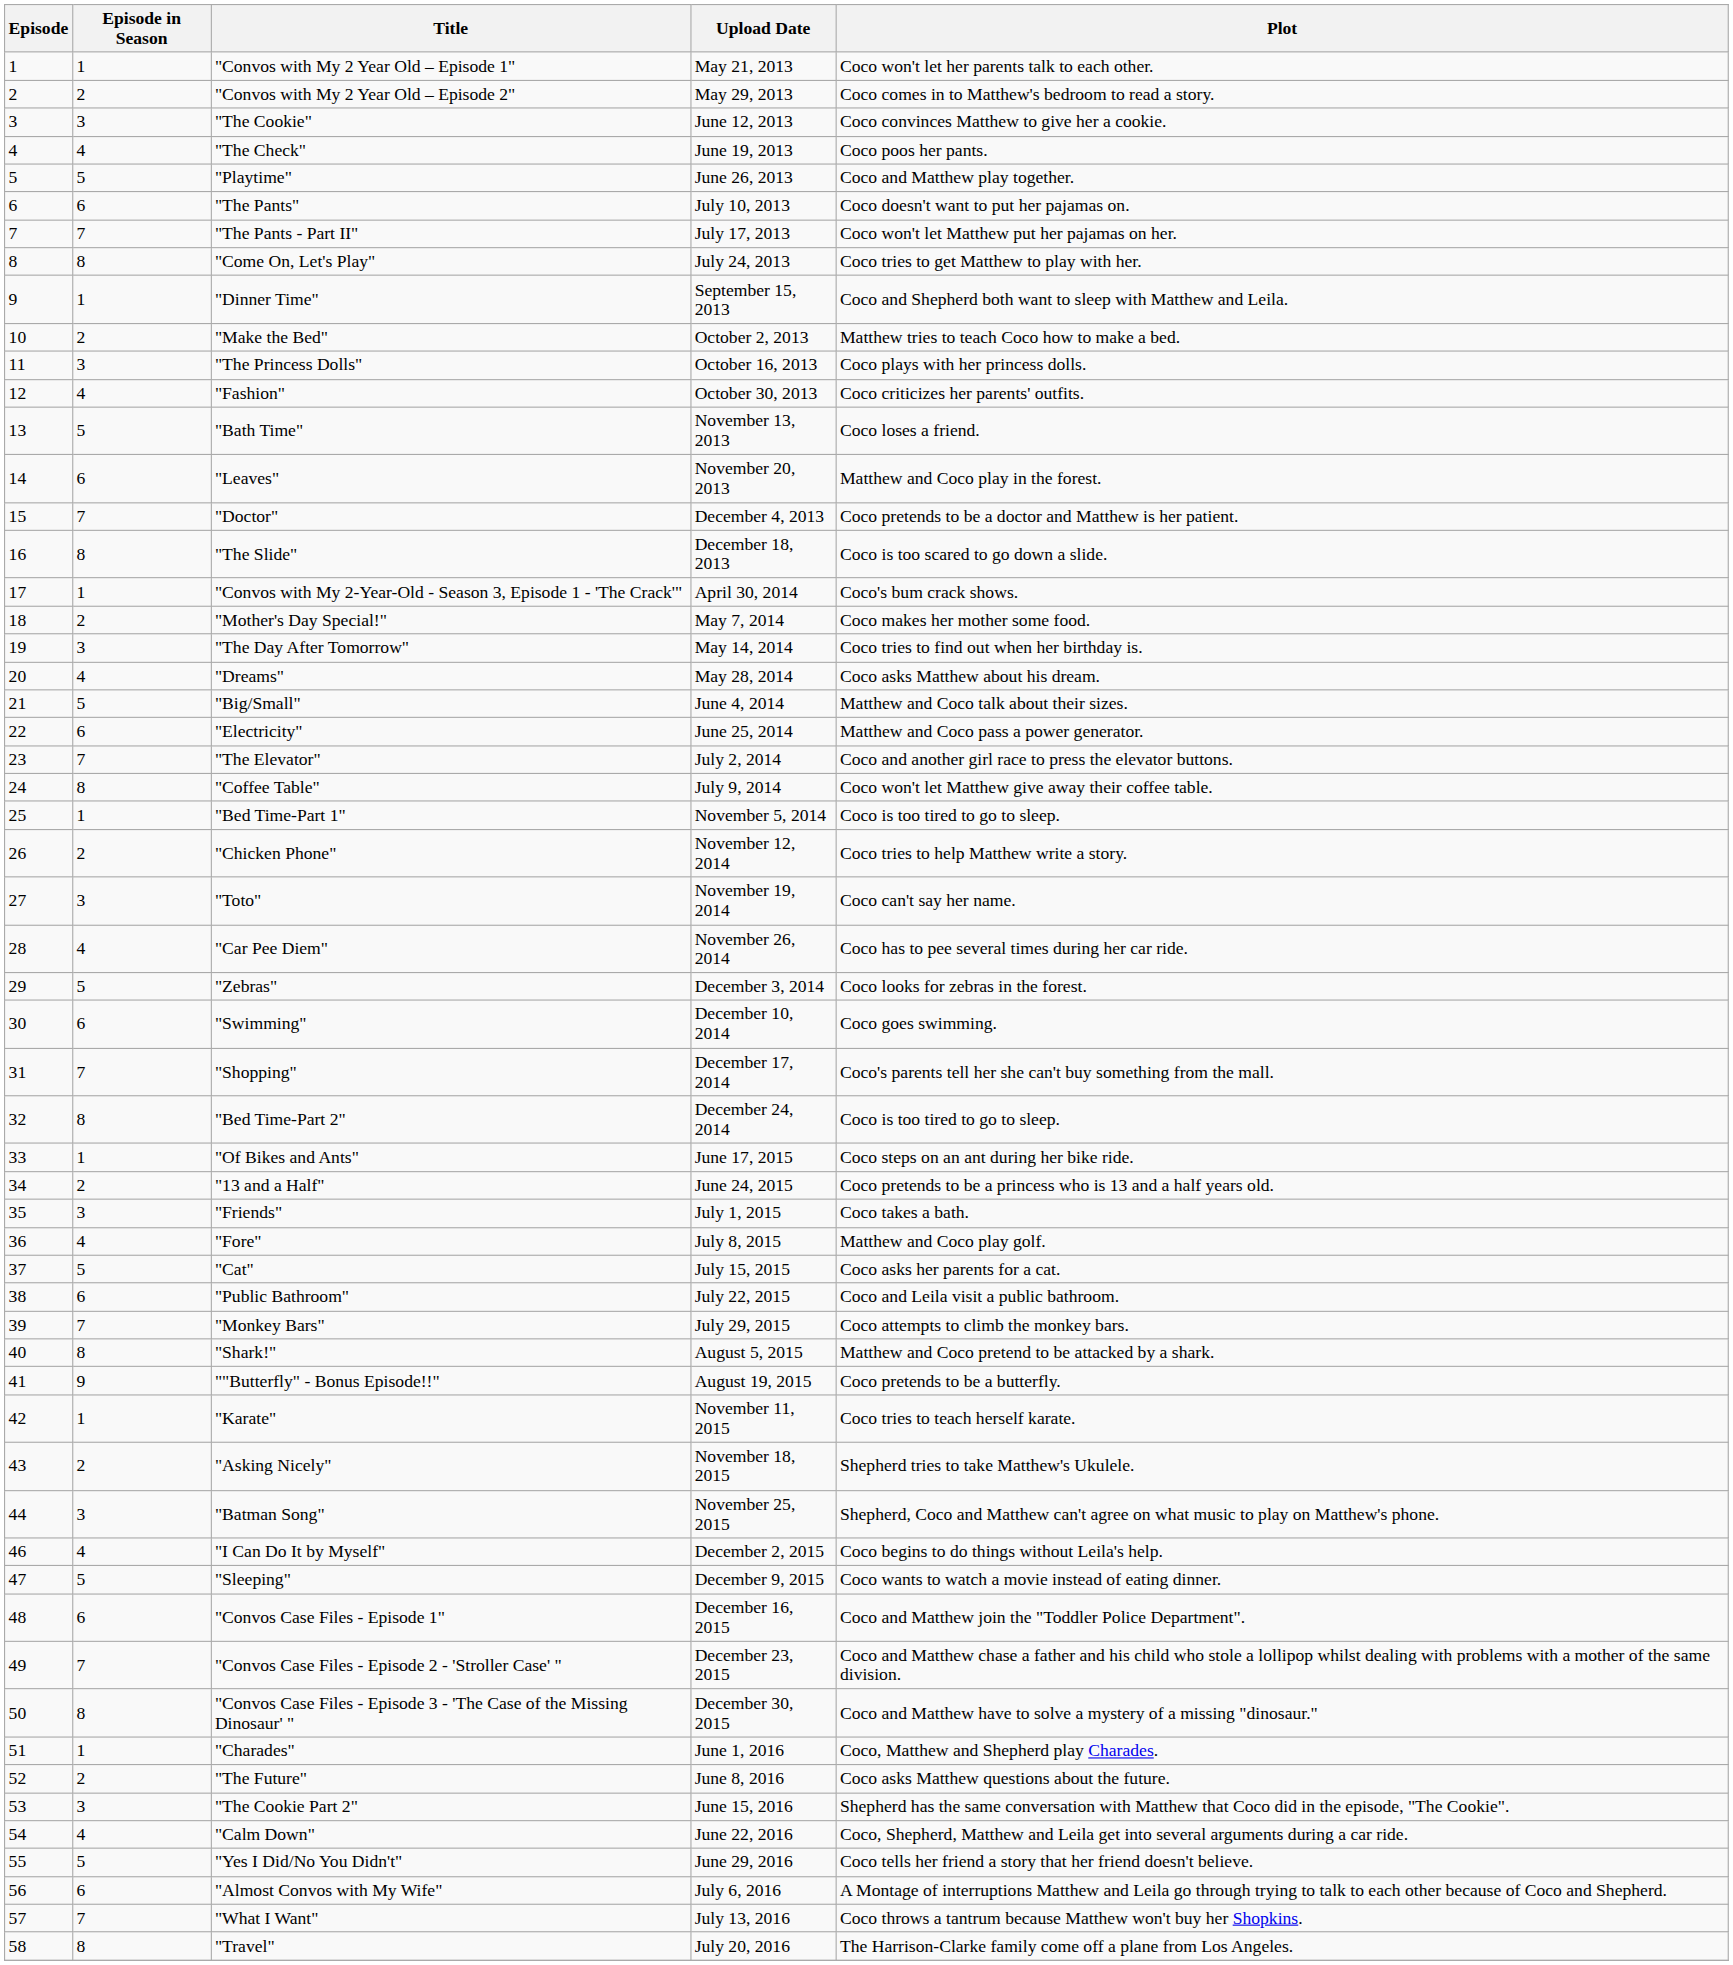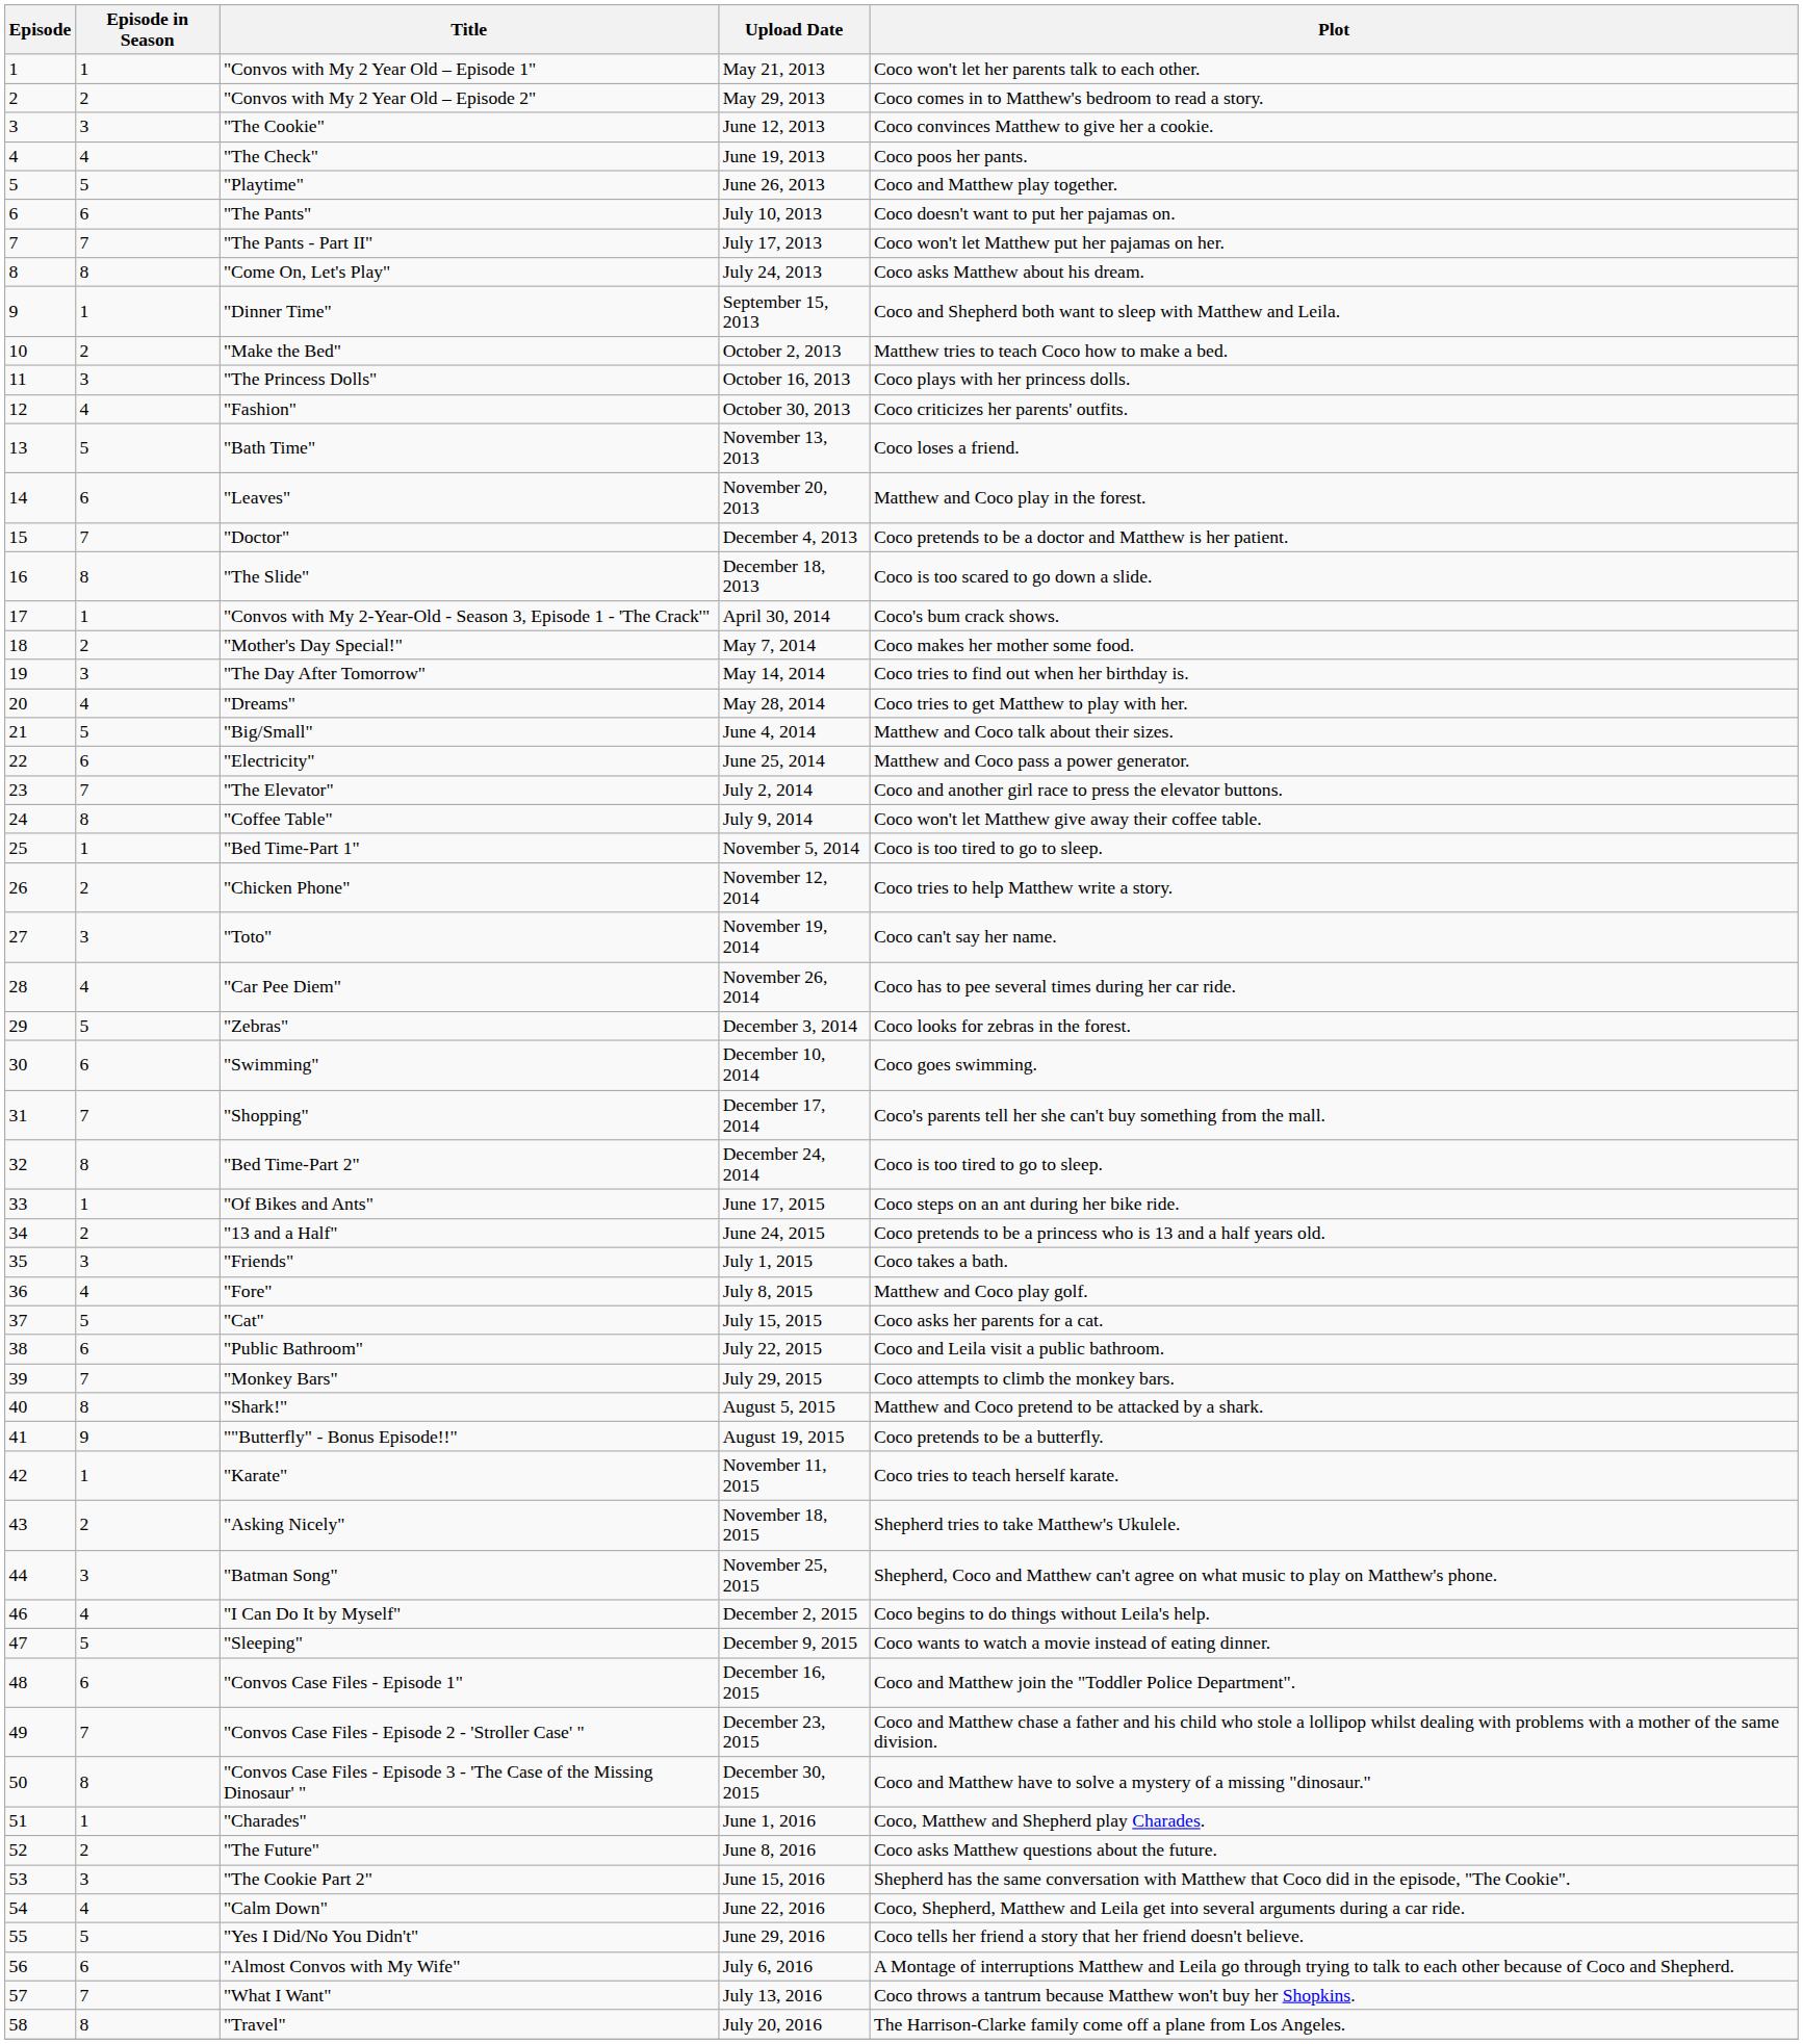"Come On, Let's Play" | Plot: Coco tries to get Matthew to play with her. -> Coco asks Matthew about his dream.
"Dreams" | Plot: Coco asks Matthew about his dream. -> Coco tries to get Matthew to play with her.
